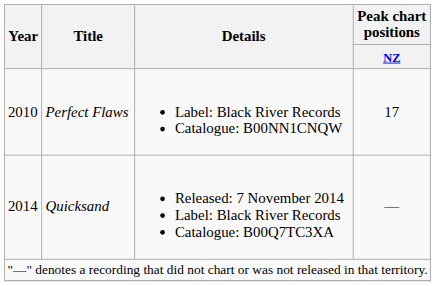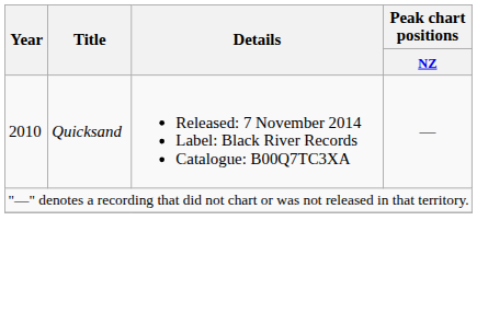- row: 2010 | Perfect Flaws | Label: Black River Records Catalogue: B00NN1CNQW | 17
Quicksand | Year: 2014 -> 2010
